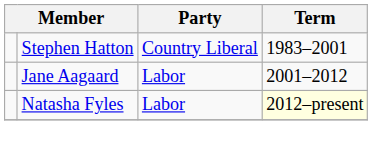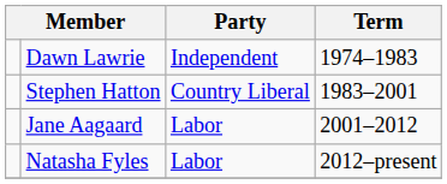+ row: Dawn Lawrie | Independent | 1974–1983
Natasha Fyles | Term: lightyellow background -> no background
